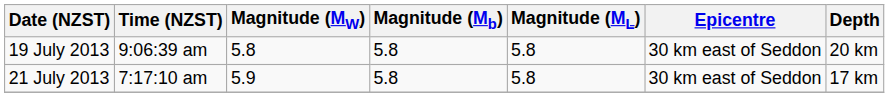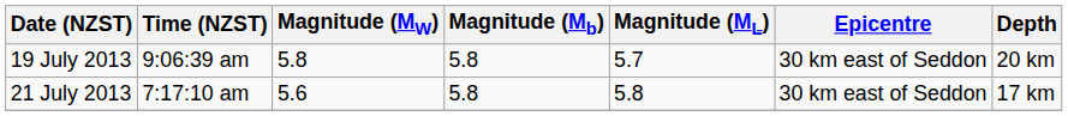19 July 2013 | Magnitude (ML): 5.8 -> 5.7
21 July 2013 | Magnitude (MW): 5.9 -> 5.6
